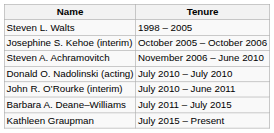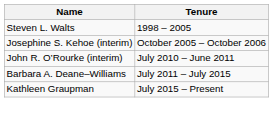- row: Steven A. Achramovitch | November 2006 – June 2010
- row: Donald O. Nadolinski (acting) | July 2010 – July 2010
